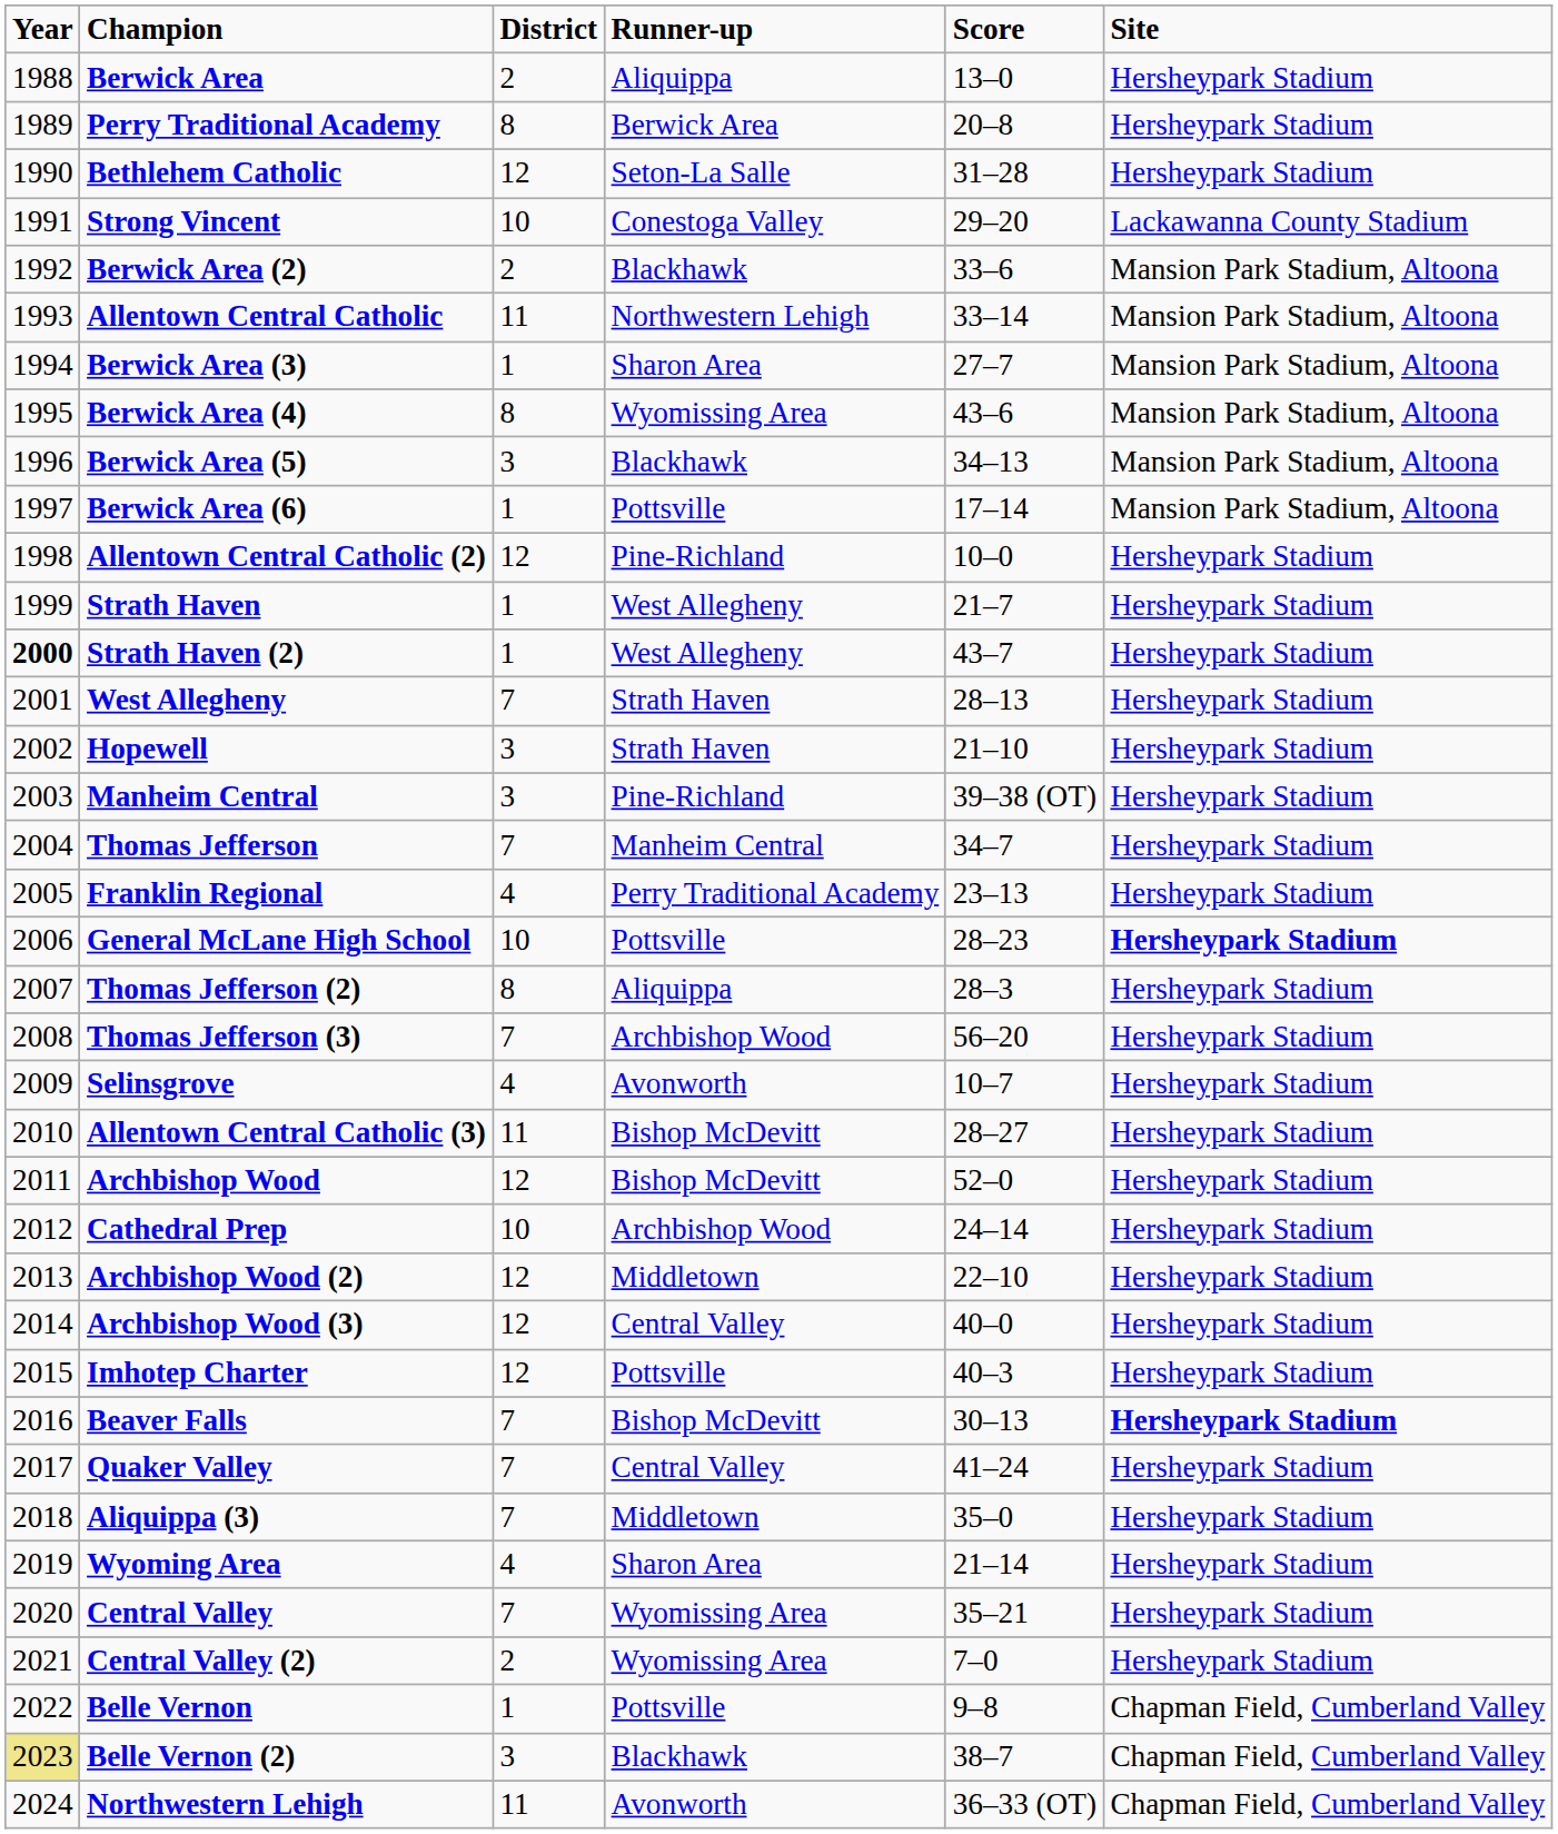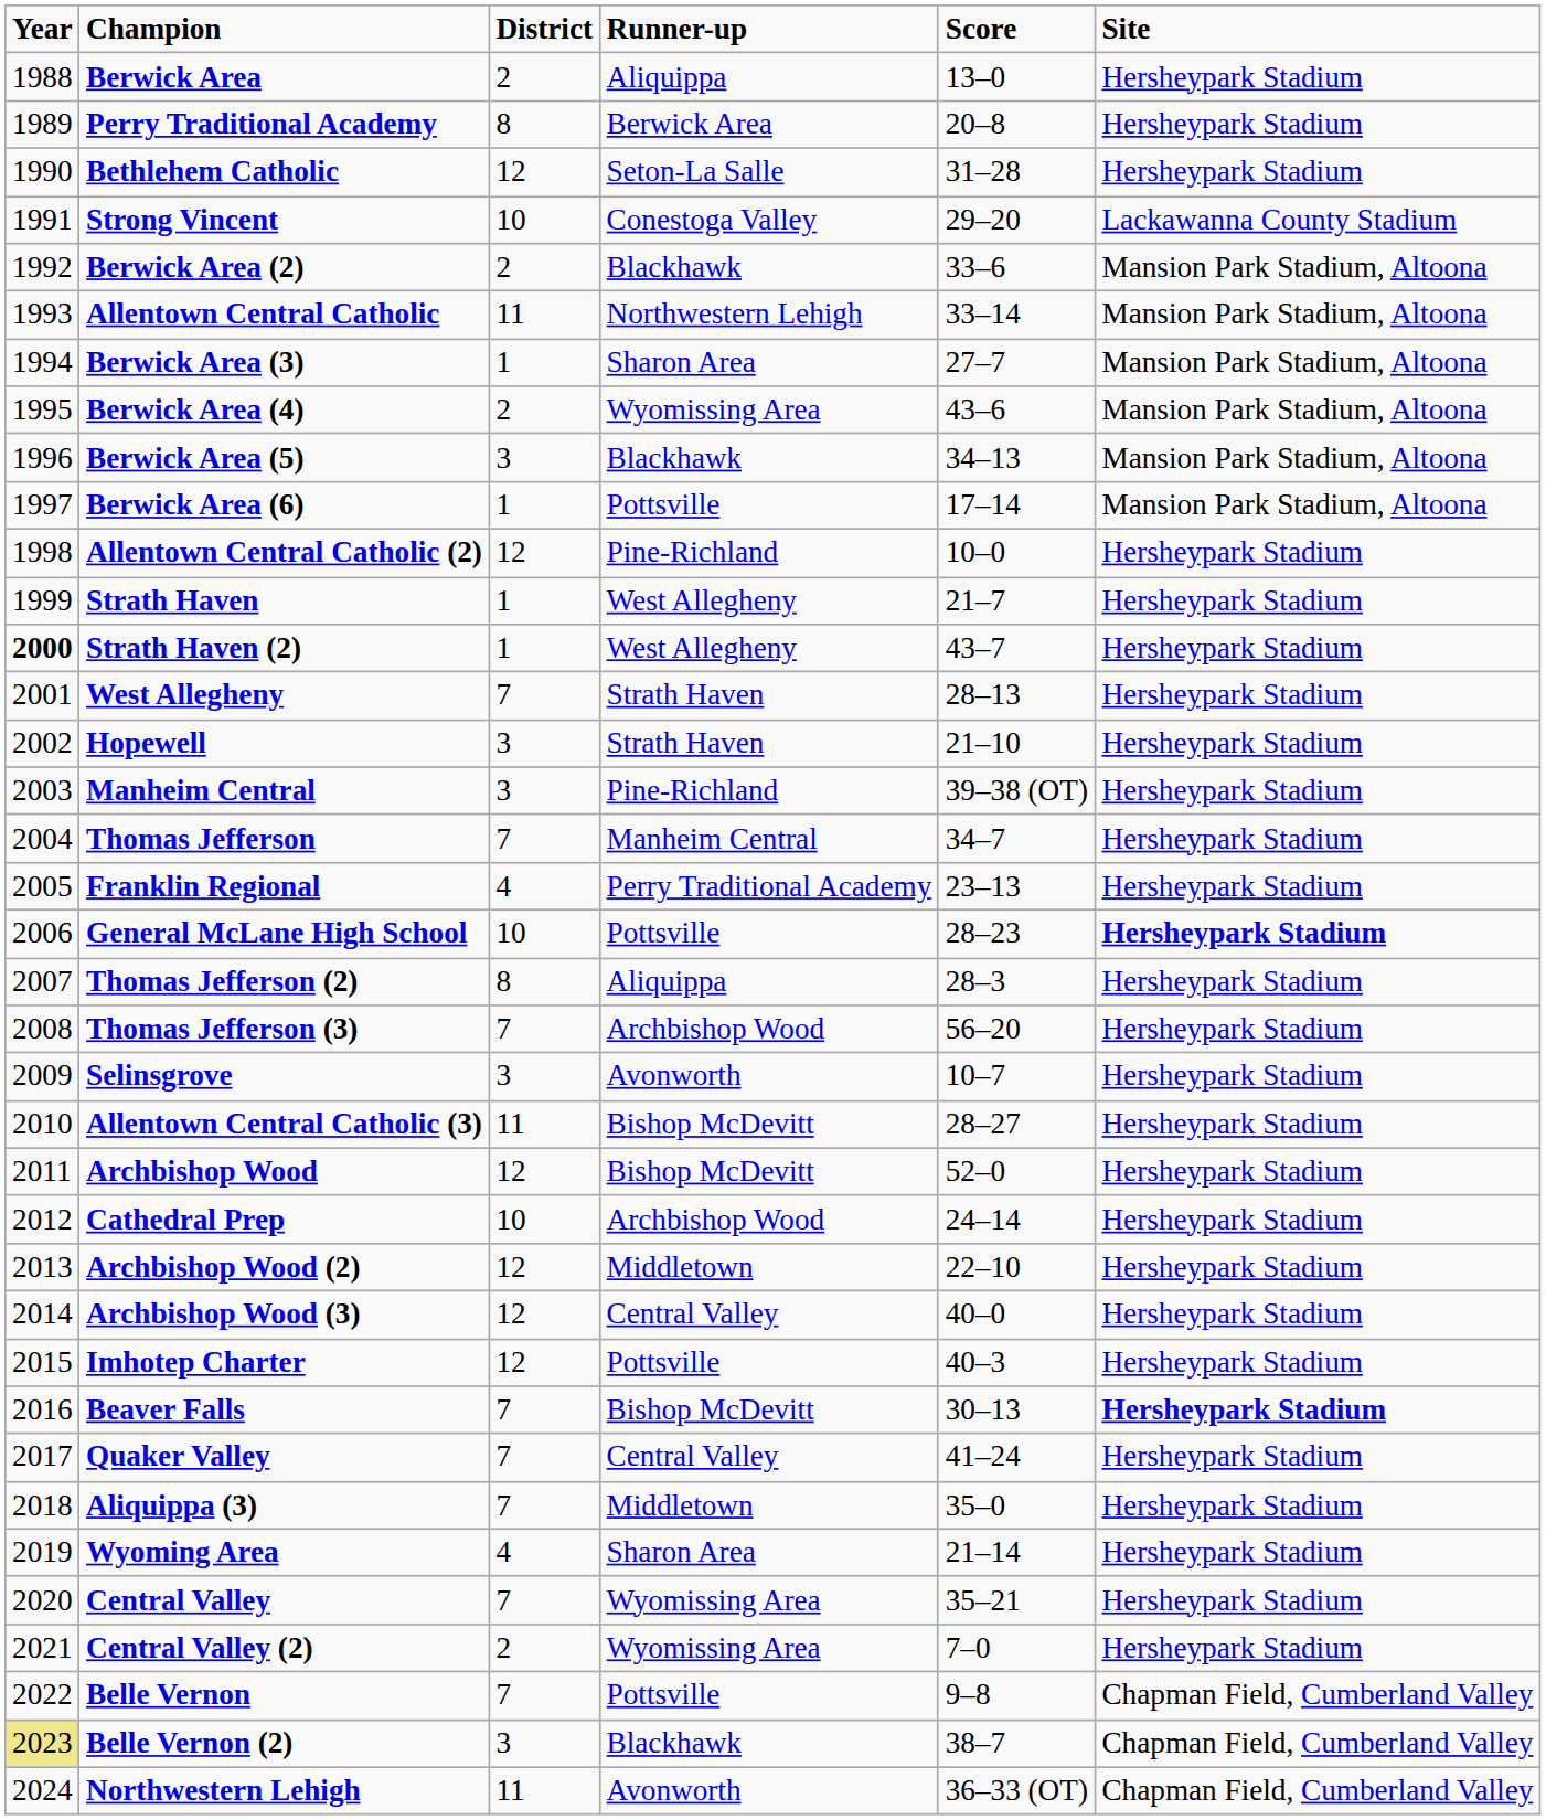Berwick Area (4) | District: 8 -> 2
Selinsgrove | District: 4 -> 3
Belle Vernon | District: 1 -> 7
